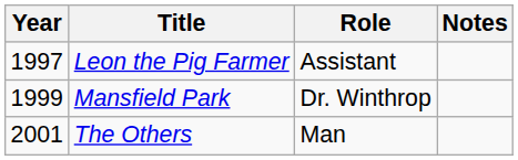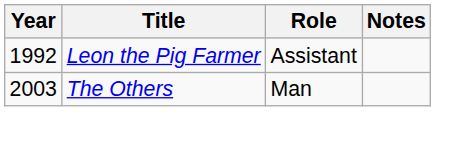Leon the Pig Farmer | Year: 1997 -> 1992
- row: 1999 | Mansfield Park | Dr. Winthrop
The Others | Year: 2001 -> 2003
